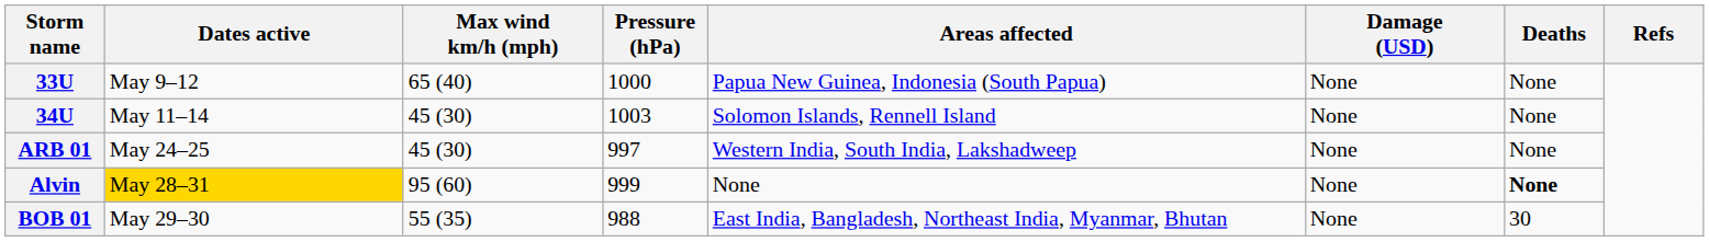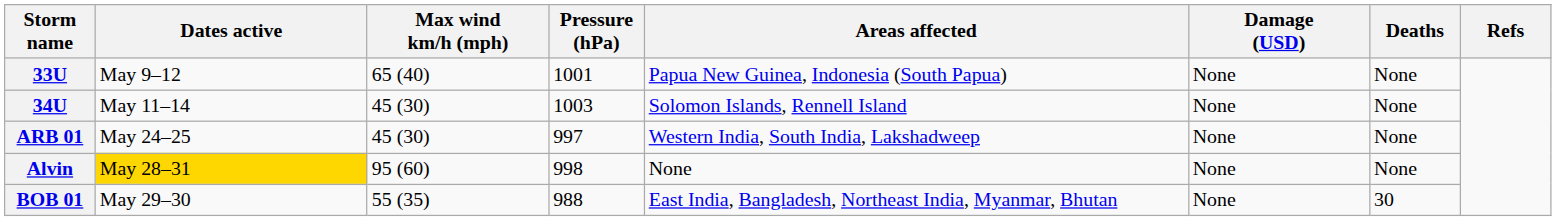33U | Pressure (hPa): 1000 -> 1001
Alvin | Pressure (hPa): 999 -> 998
Alvin | Deaths: bold -> normal
